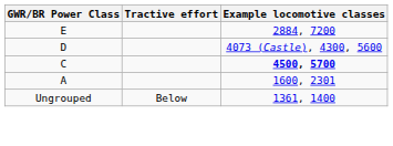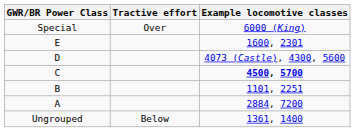+ row: Special | Over | 6000 (King)
E | Example locomotive classes: 2884, 7200 -> 1600, 2301
+ row: B | 1101, 2251
A | Example locomotive classes: 1600, 2301 -> 2884, 7200
